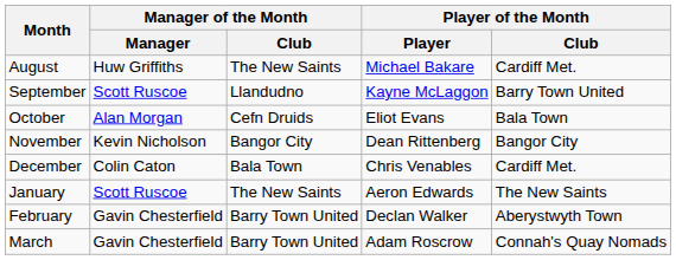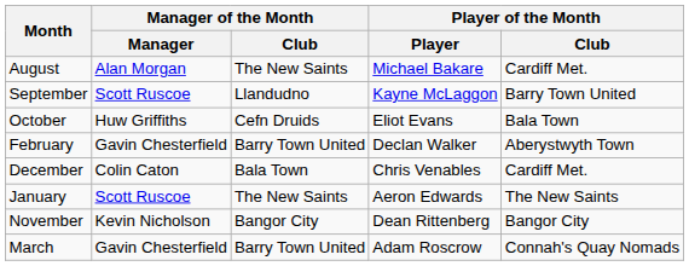August | Manager of the Month / Manager: Huw Griffiths -> Alan Morgan
October | Manager of the Month / Manager: Alan Morgan -> Huw Griffiths
rows swapped: November <-> February
